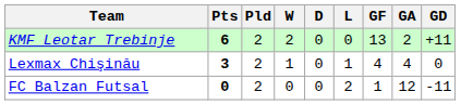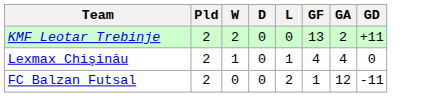- column: Pts | 6 | 3 | 0
